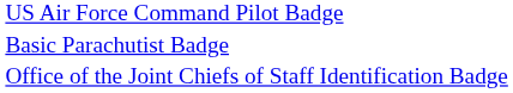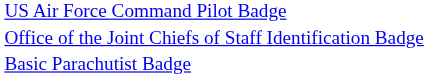rows swapped: Basic Parachutist Badge <-> Office of the Joint Chiefs of Staff Identification Badge
